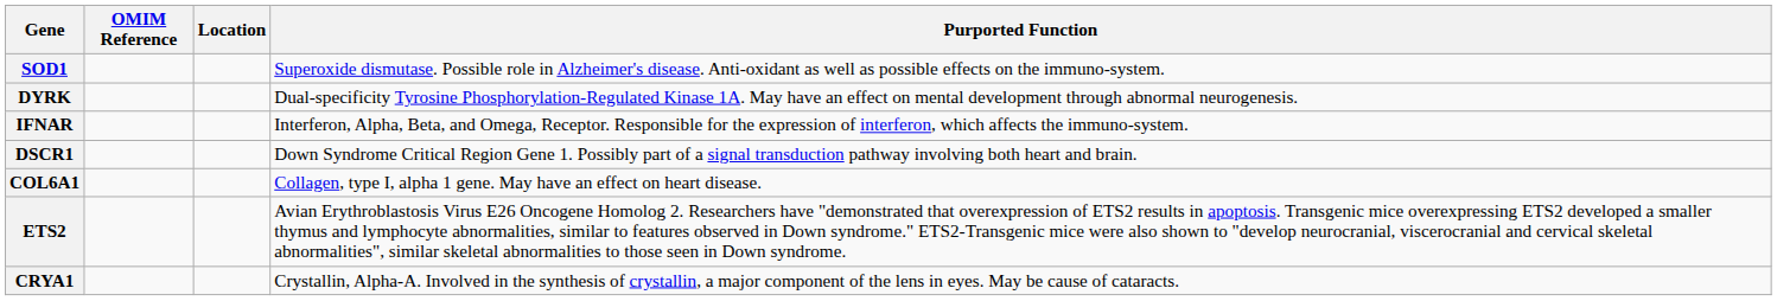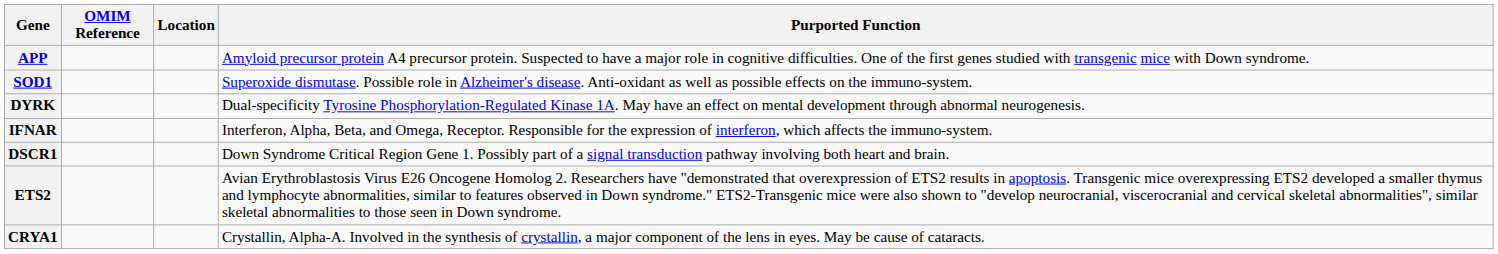+ row: APP | Amyloid precursor protein A4 precursor protein. Suspected to have a major role in cognitive difficulties. One of the first genes studied with transgenic mice with Down syndrome.
- row: COL6A1 | Collagen, type I, alpha 1 gene. May have an effect on heart disease.
